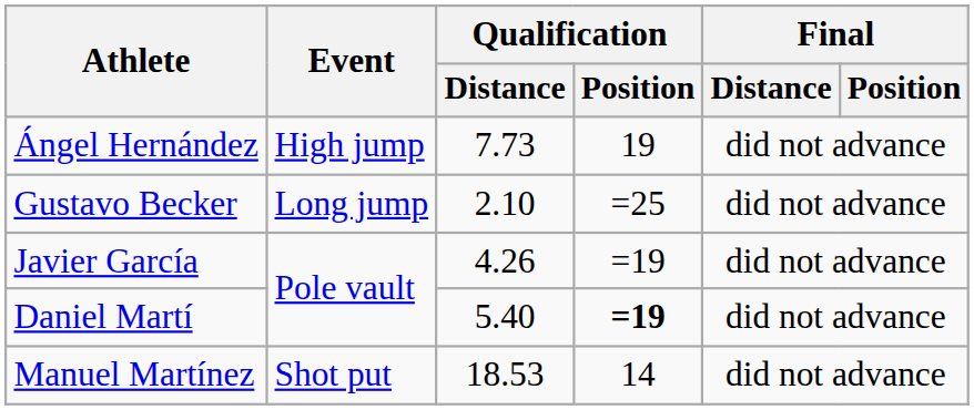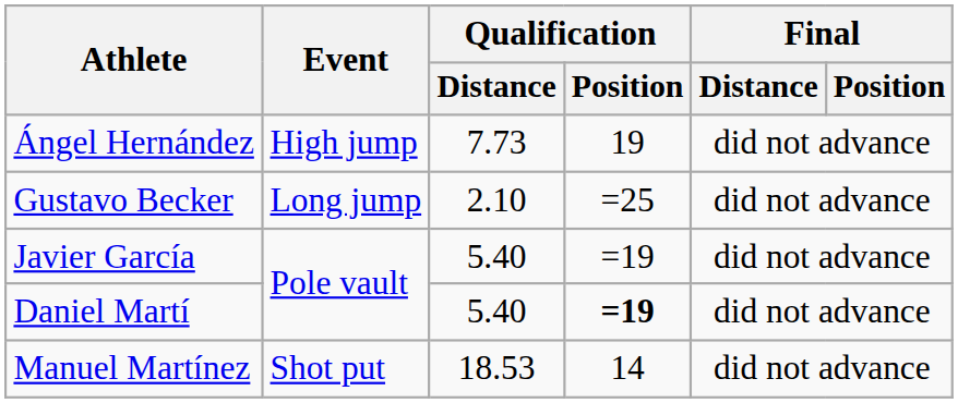Javier García | Qualification / Distance: 4.26 -> 5.40
